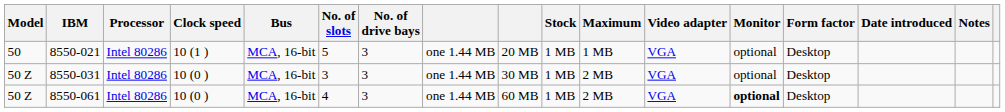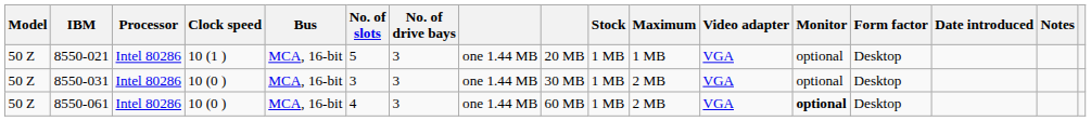8550-021 | Model: 50 -> 50 Z
